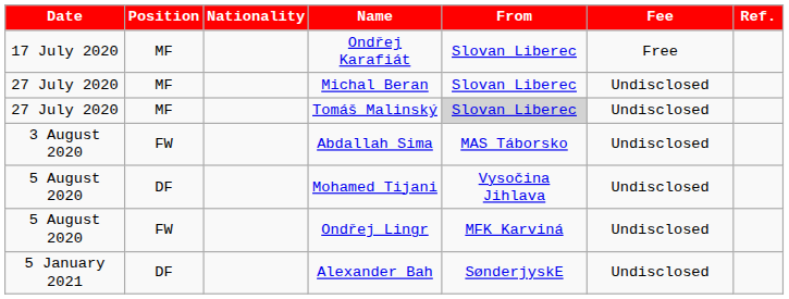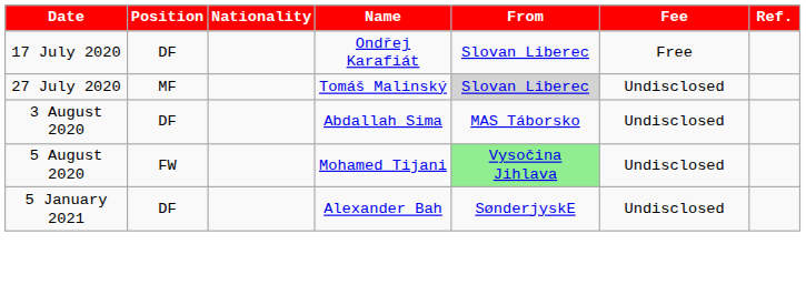Ondřej Karafiát | Position: MF -> DF
- row: 27 July 2020 | MF | Michal Beran | Slovan Liberec | Undisclosed
Abdallah Sima | Position: FW -> DF
Mohamed Tijani | Position: DF -> FW
Mohamed Tijani | From: no background -> lightgreen background
- row: 5 August 2020 | FW | Ondřej Lingr | MFK Karviná | Undisclosed
